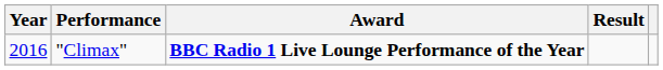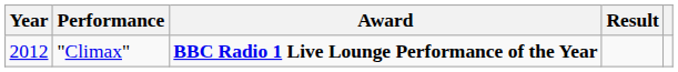"Climax" | Year: 2016 -> 2012
